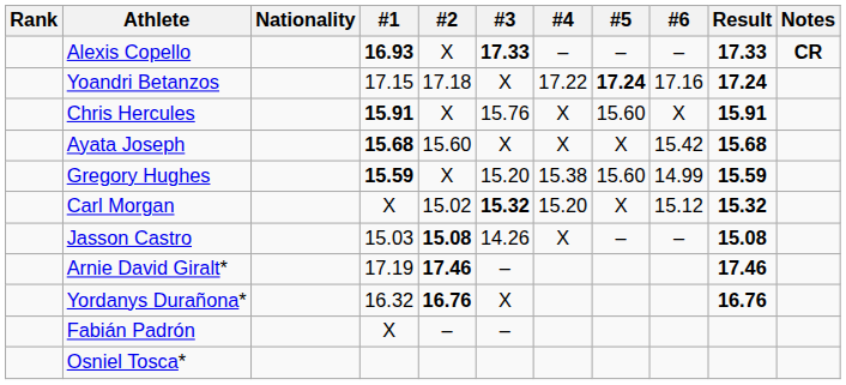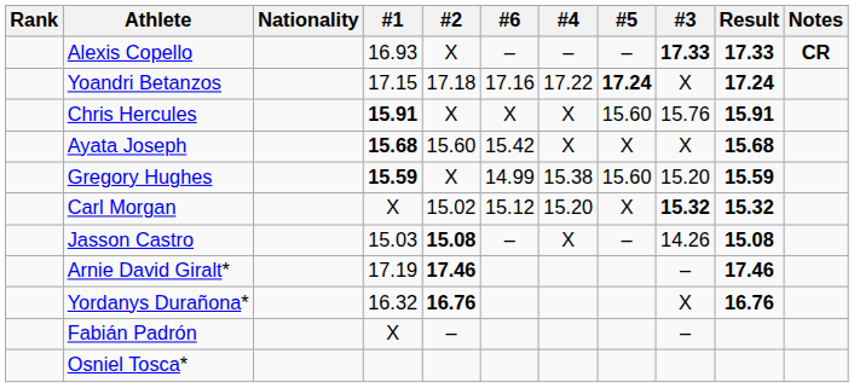columns swapped: #3 <-> #6
Alexis Copello | #1: bold -> normal
